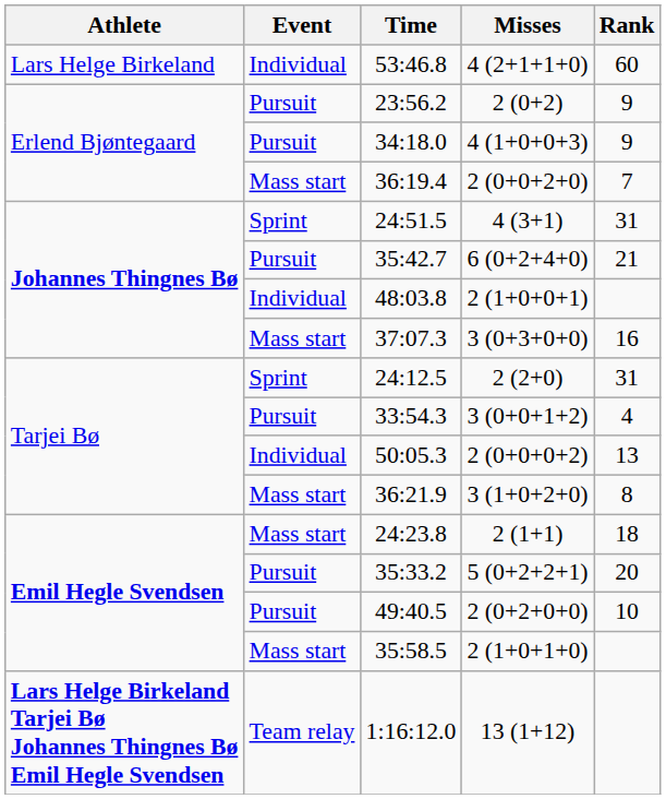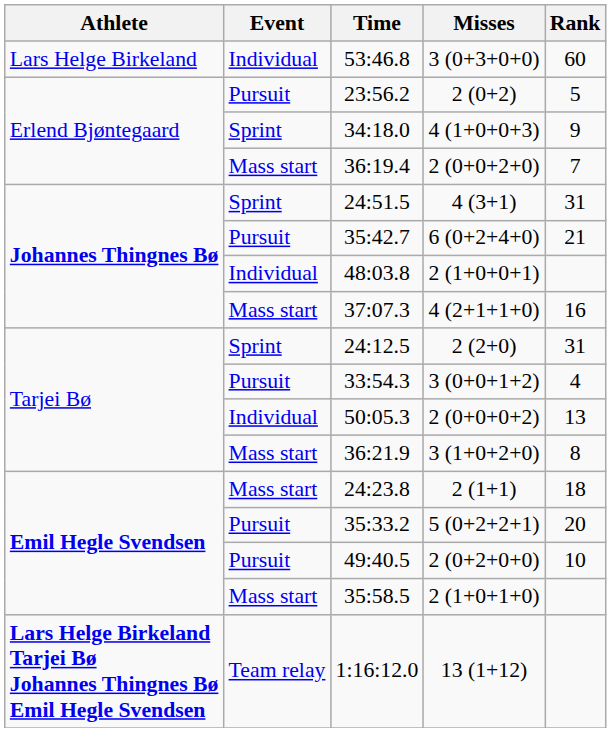53:46.8 | Misses: 4 (2+1+1+0) -> 3 (0+3+0+0)
23:56.2 | Rank: 9 -> 5
34:18.0 | Event: Pursuit -> Sprint
37:07.3 | Misses: 3 (0+3+0+0) -> 4 (2+1+1+0)
